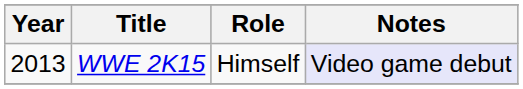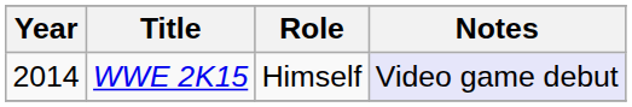WWE 2K15 | Year: 2013 -> 2014
